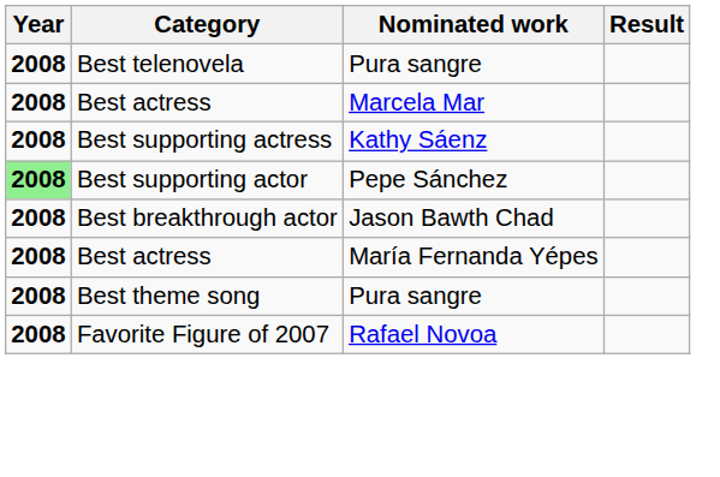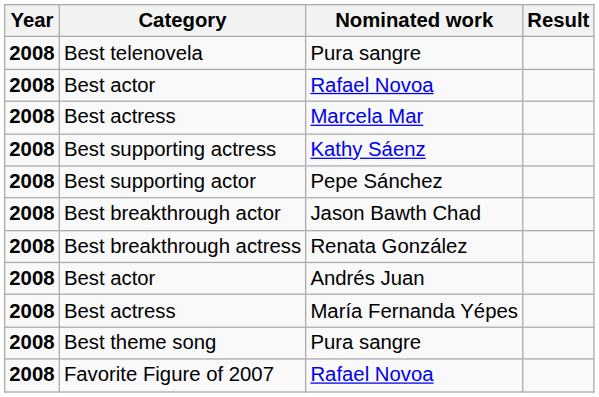+ row: 2008 | Best actor | Rafael Novoa
Best supporting actor | Year: lightgreen background -> no background
+ row: 2008 | Best breakthrough actress | Renata González
+ row: 2008 | Best actor | Andrés Juan
